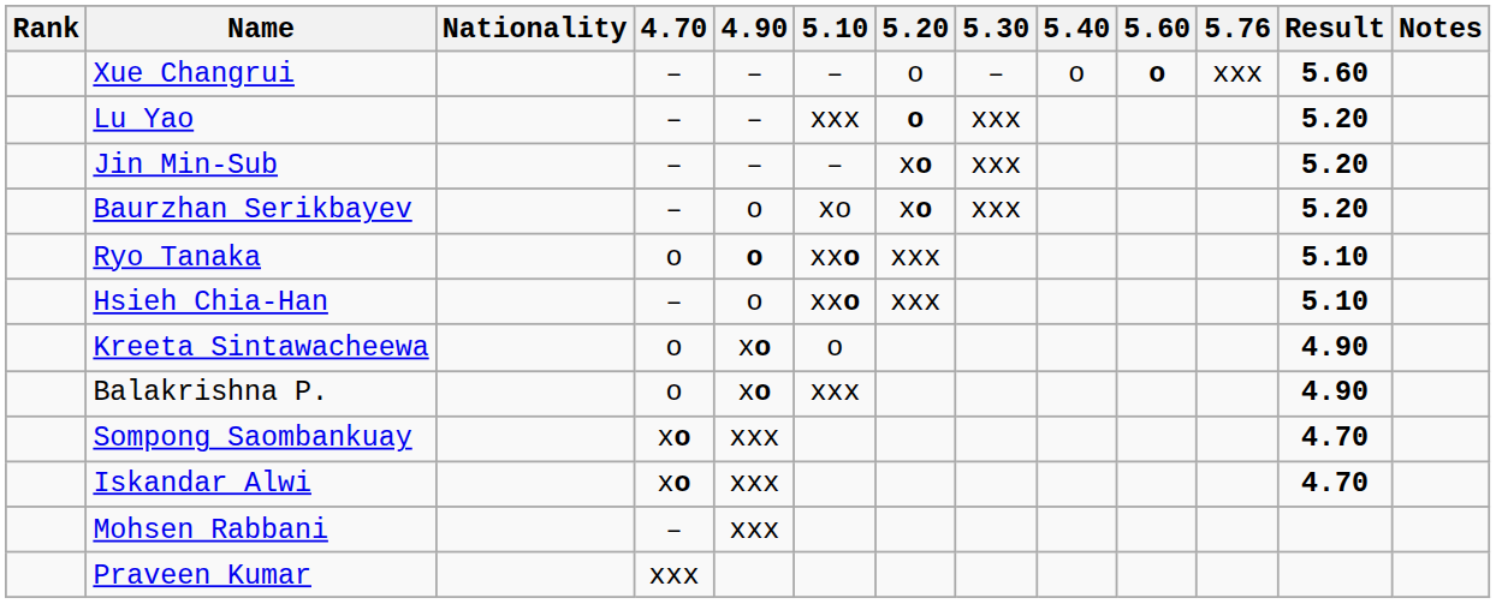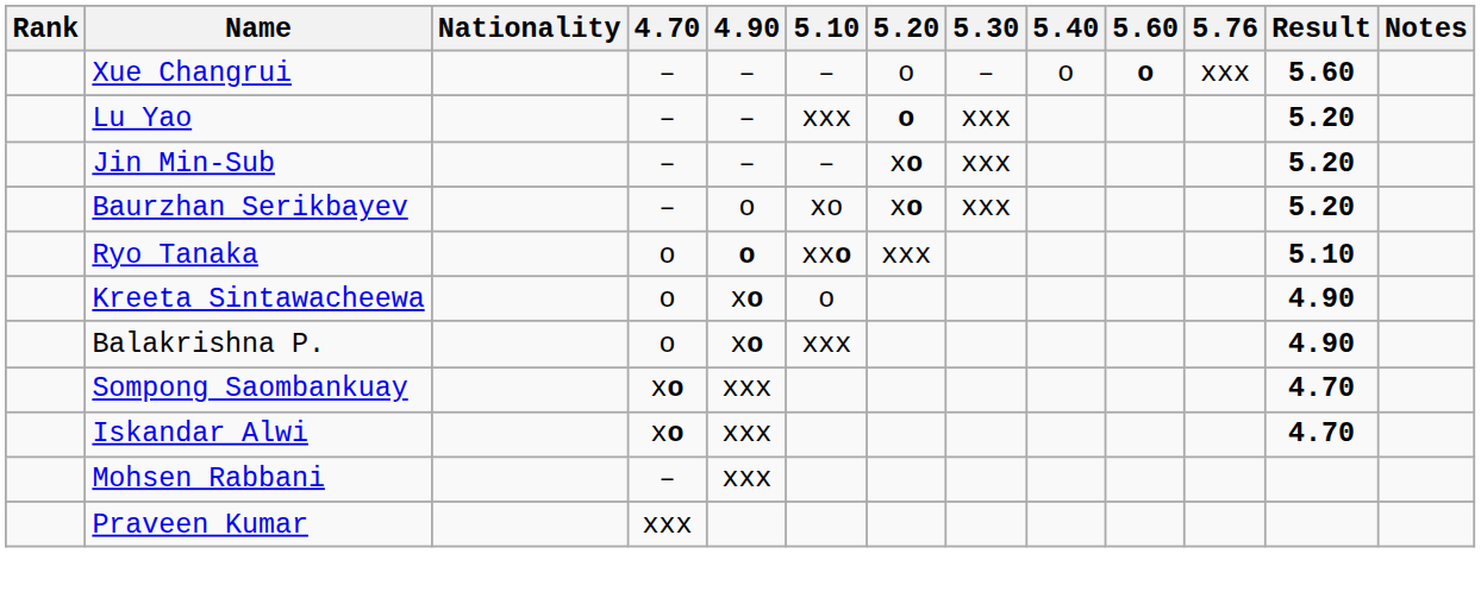- row: Hsieh Chia-Han | – | o | xxo | xxx | 5.10
